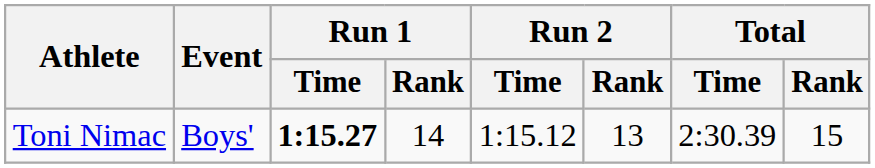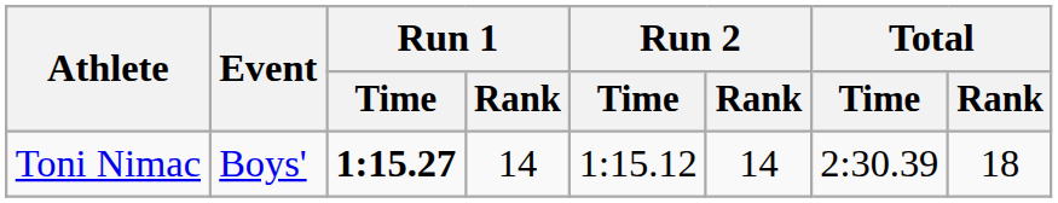Toni Nimac | Run 2 / Rank: 13 -> 14
Toni Nimac | Total / Rank: 15 -> 18
